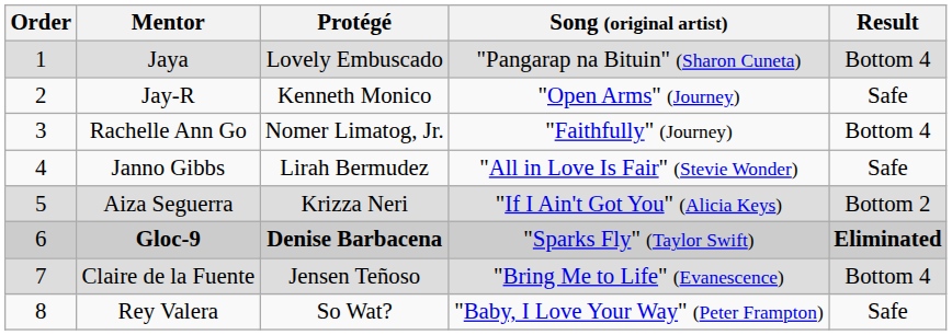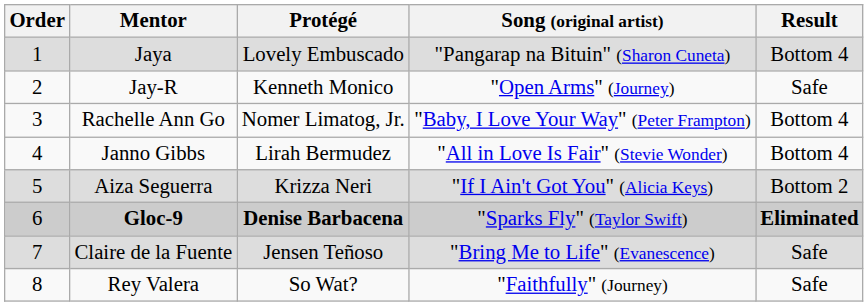Rachelle Ann Go | Song (original artist): "Faithfully" (Journey) -> "Baby, I Love Your Way" (Peter Frampton)
Janno Gibbs | Result: Safe -> Bottom 4
Claire de la Fuente | Result: Bottom 4 -> Safe
Rey Valera | Song (original artist): "Baby, I Love Your Way" (Peter Frampton) -> "Faithfully" (Journey)
